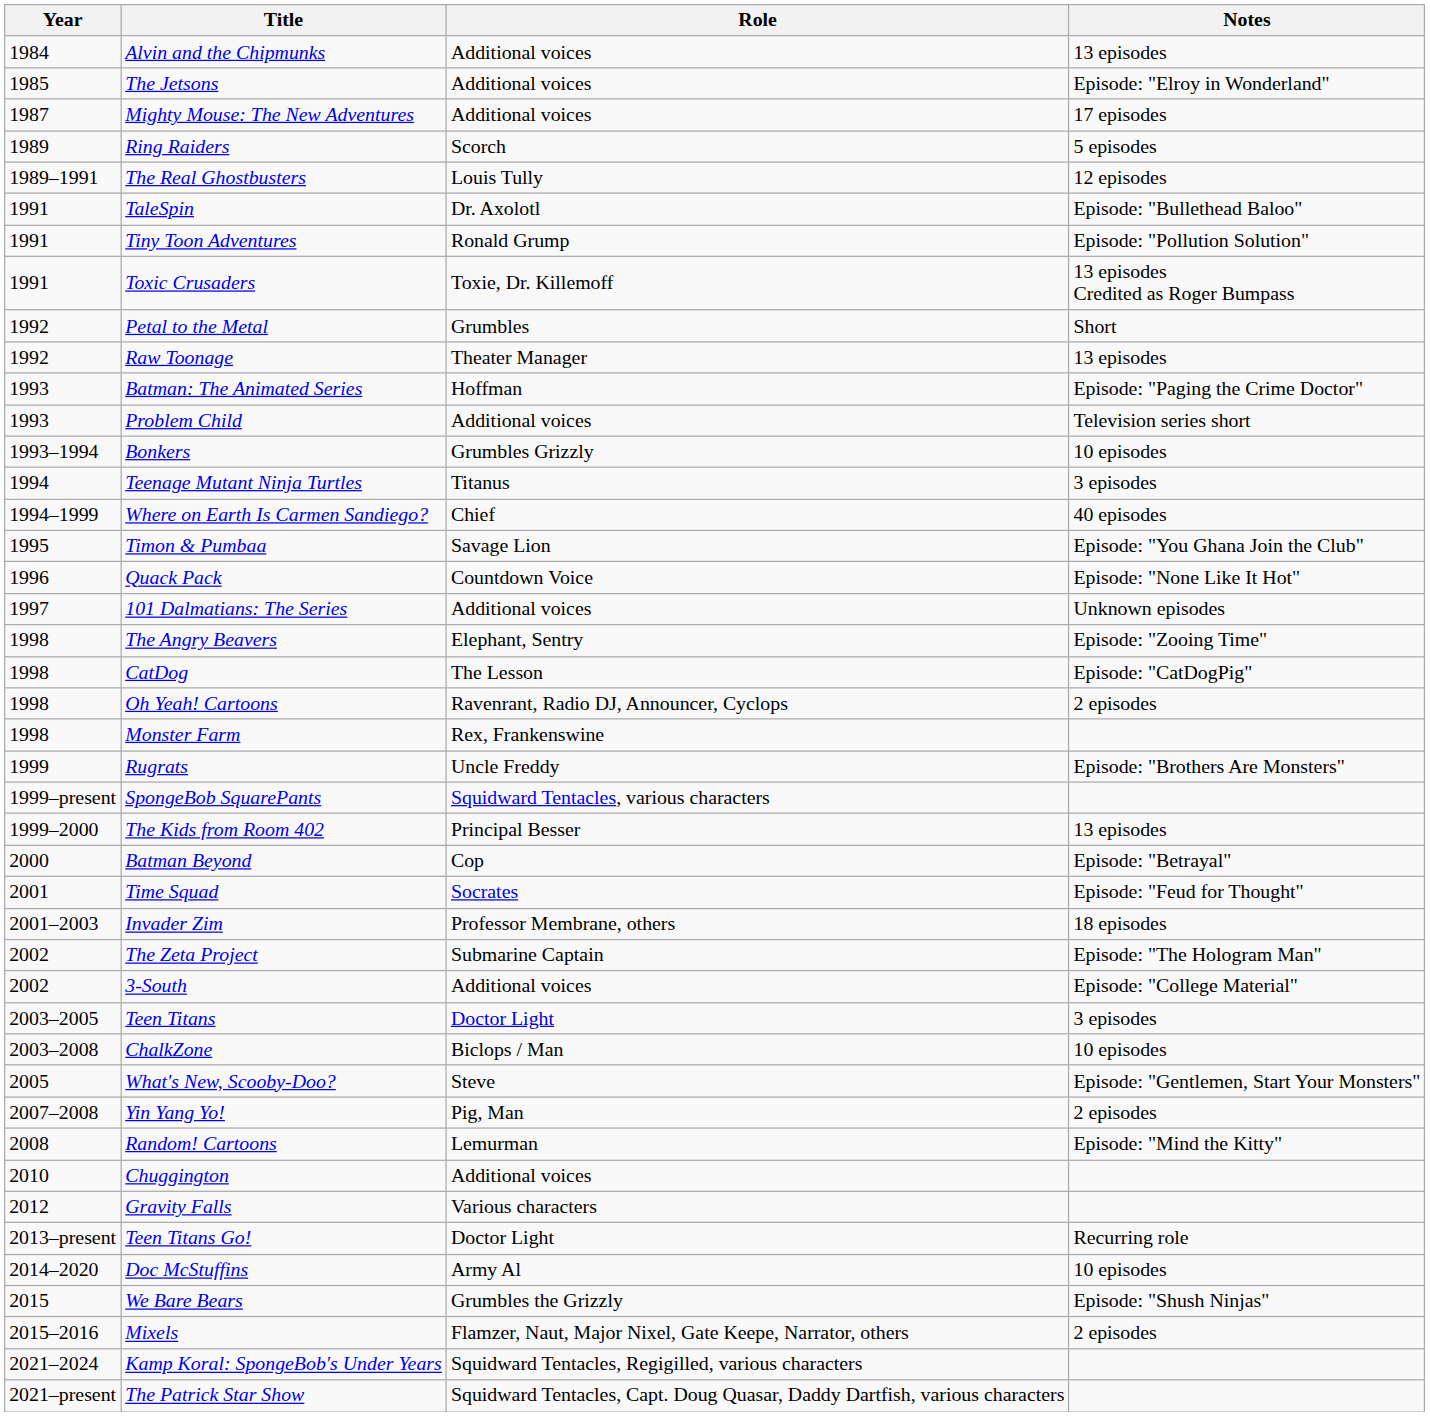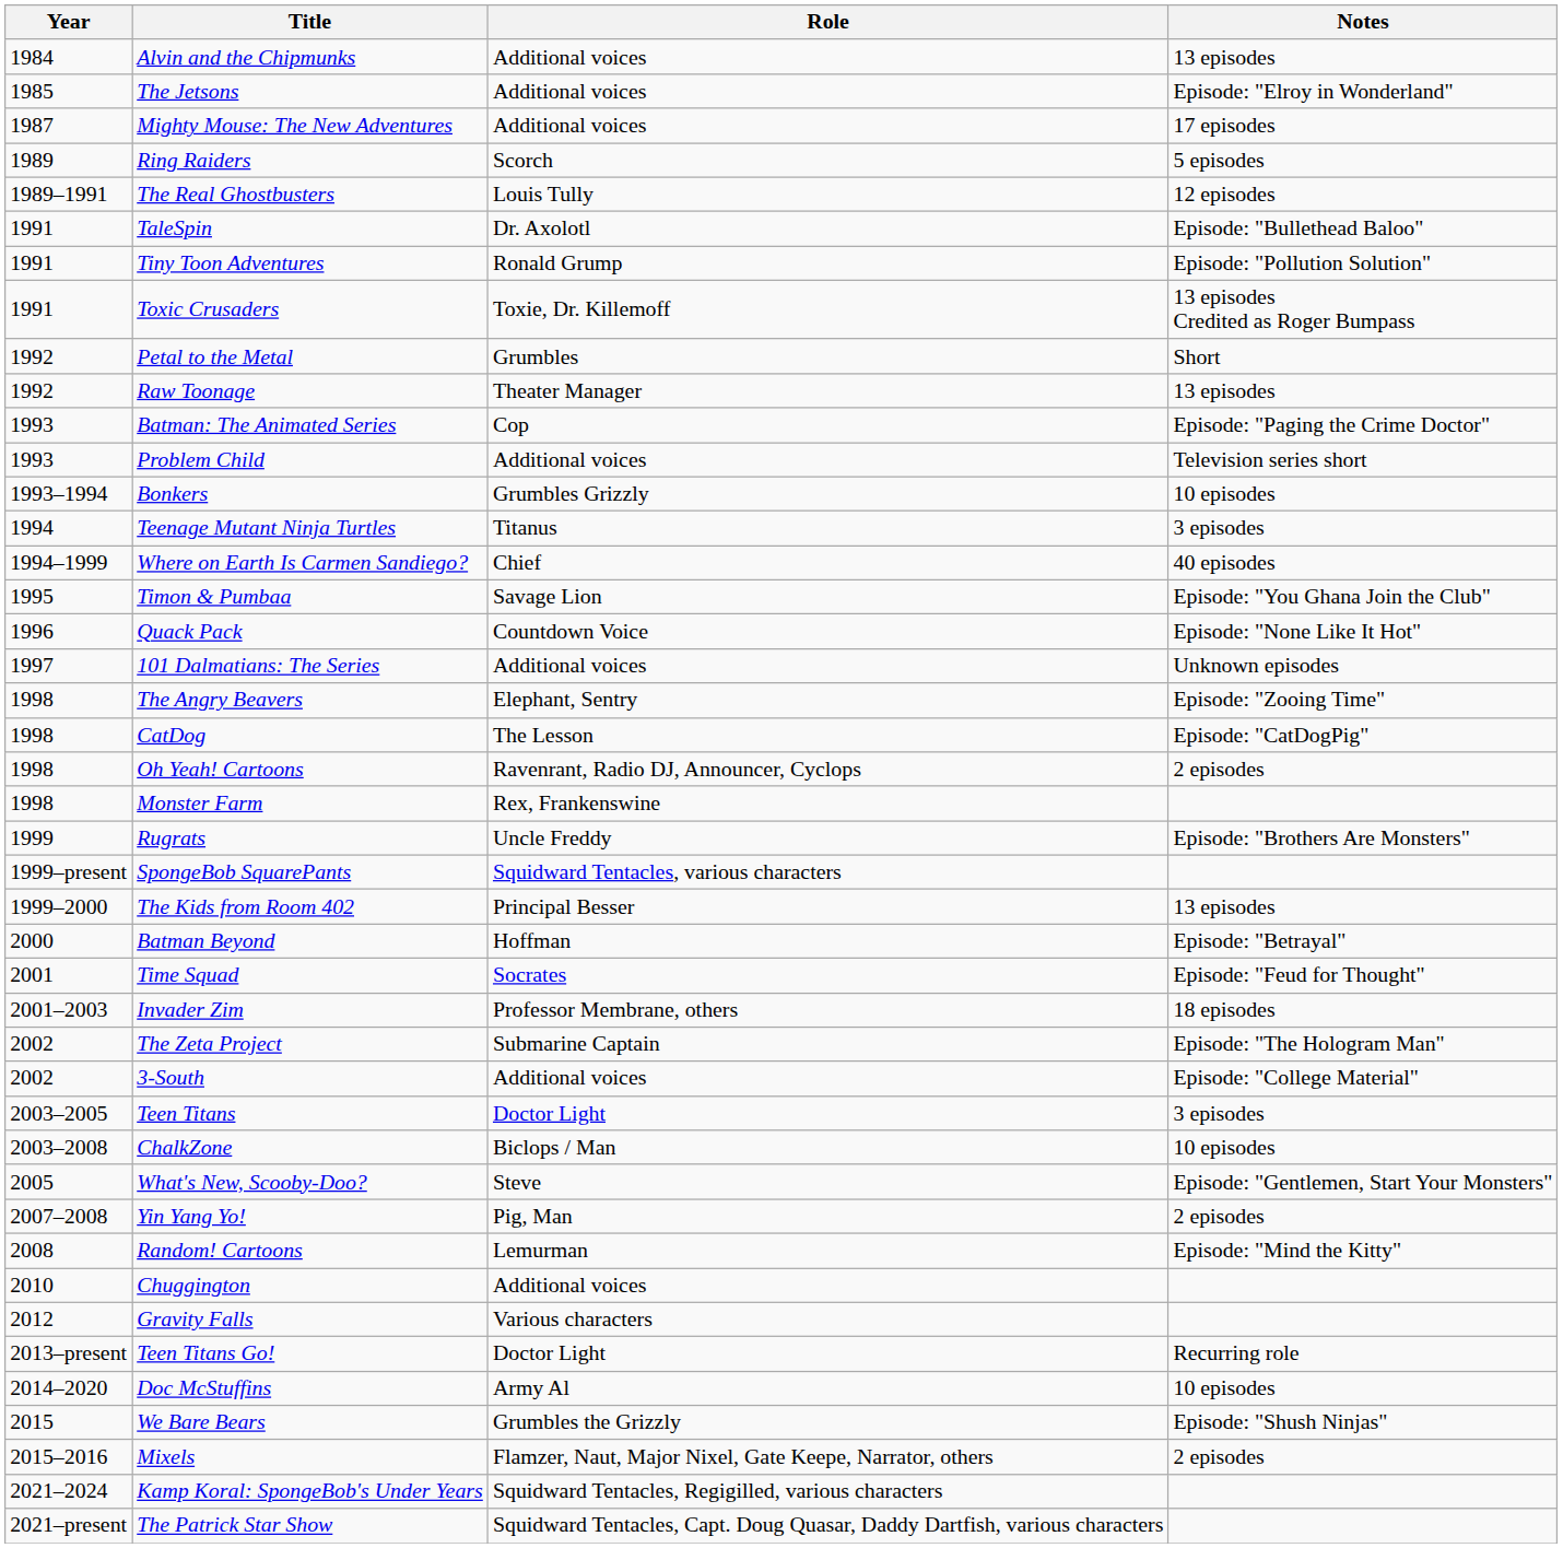Batman: The Animated Series | Role: Hoffman -> Cop
Batman Beyond | Role: Cop -> Hoffman
